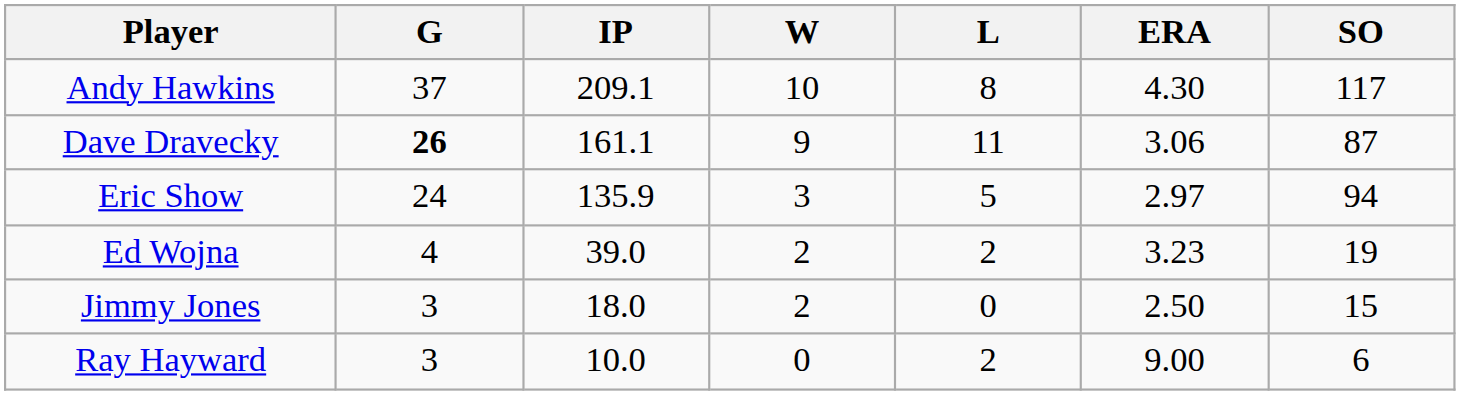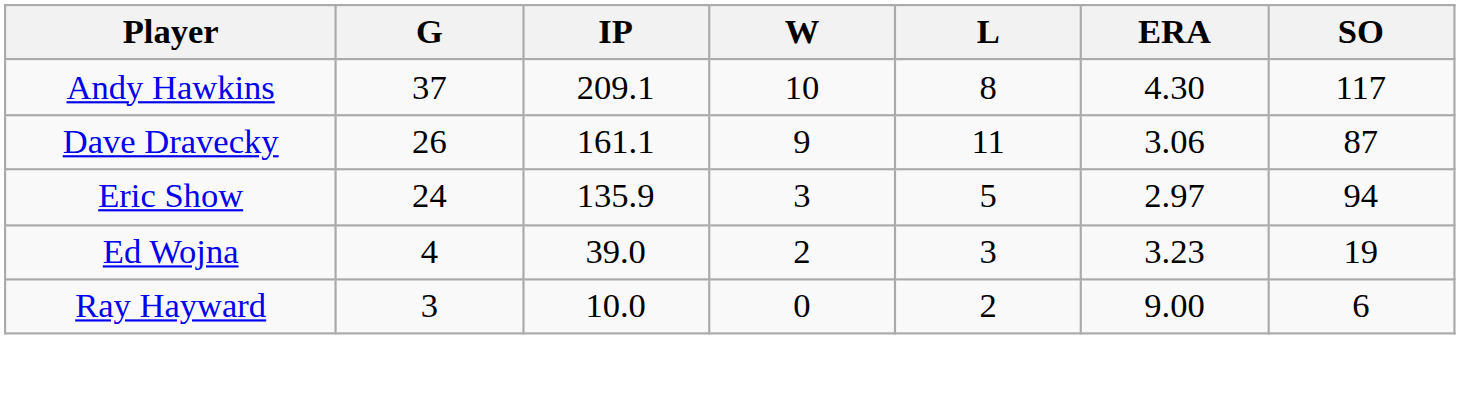Dave Dravecky | G: bold -> normal
Ed Wojna | L: 2 -> 3
- row: Jimmy Jones | 3 | 18.0 | 2 | 0 | 2.50 | 15
